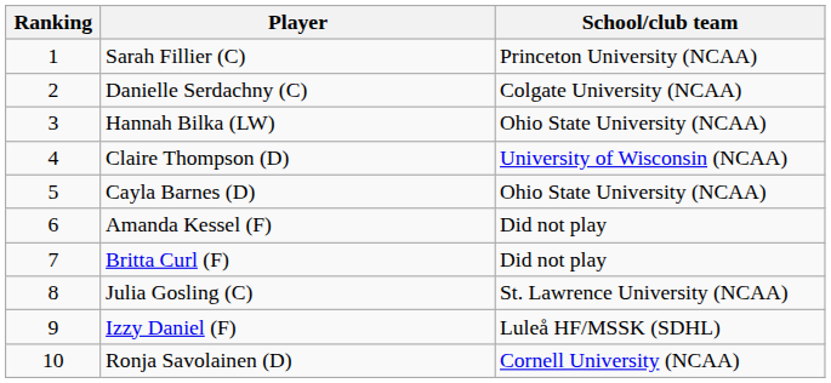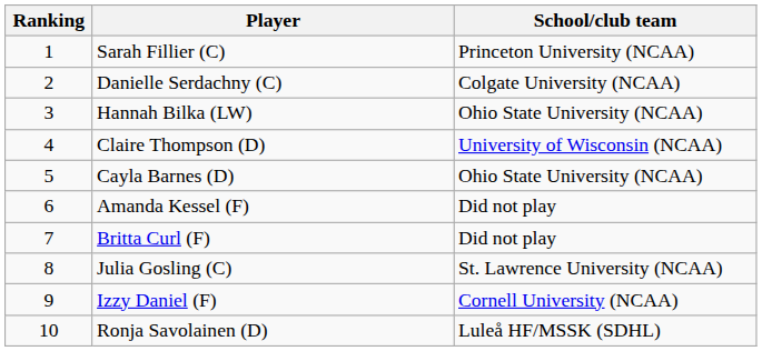Izzy Daniel (F) | School/club team: Luleå HF/MSSK (SDHL) -> Cornell University (NCAA)
Ronja Savolainen (D) | School/club team: Cornell University (NCAA) -> Luleå HF/MSSK (SDHL)
